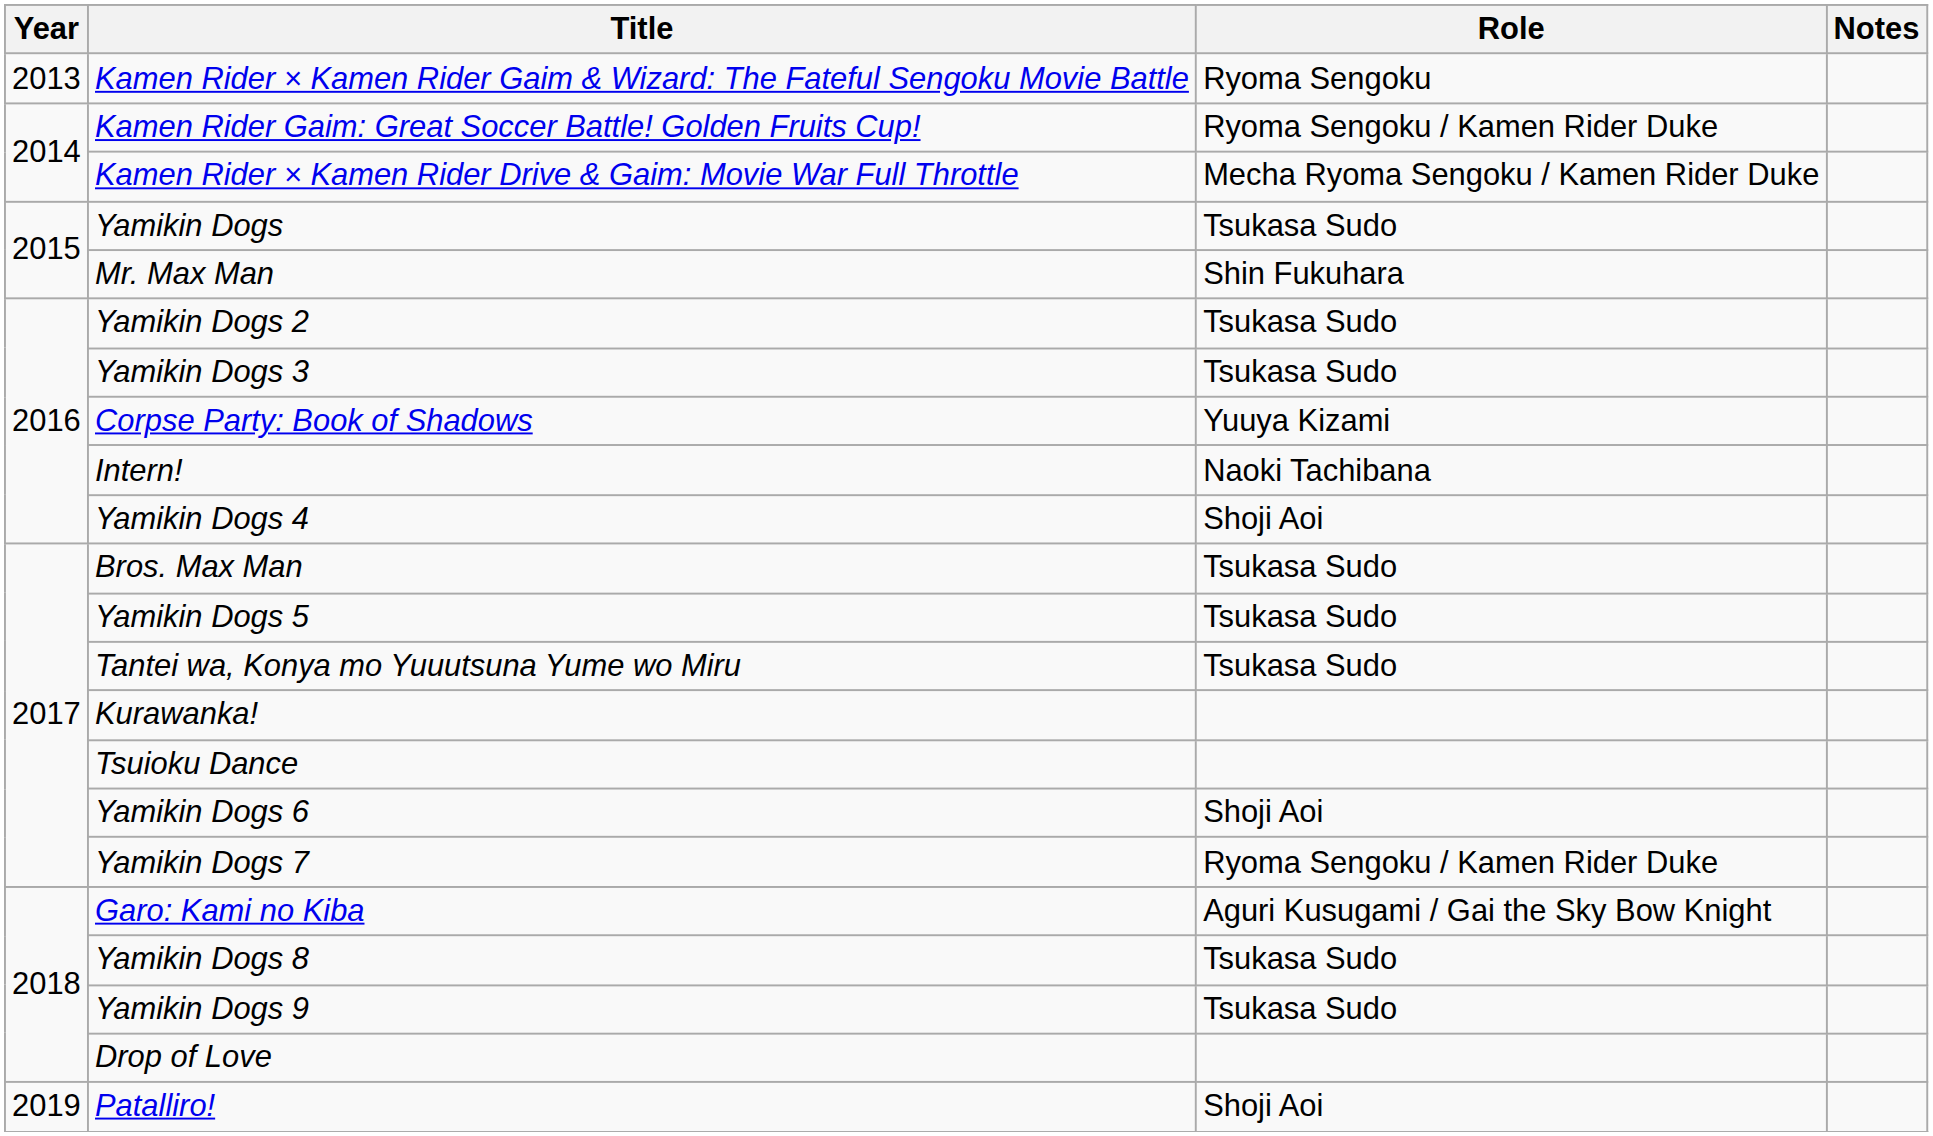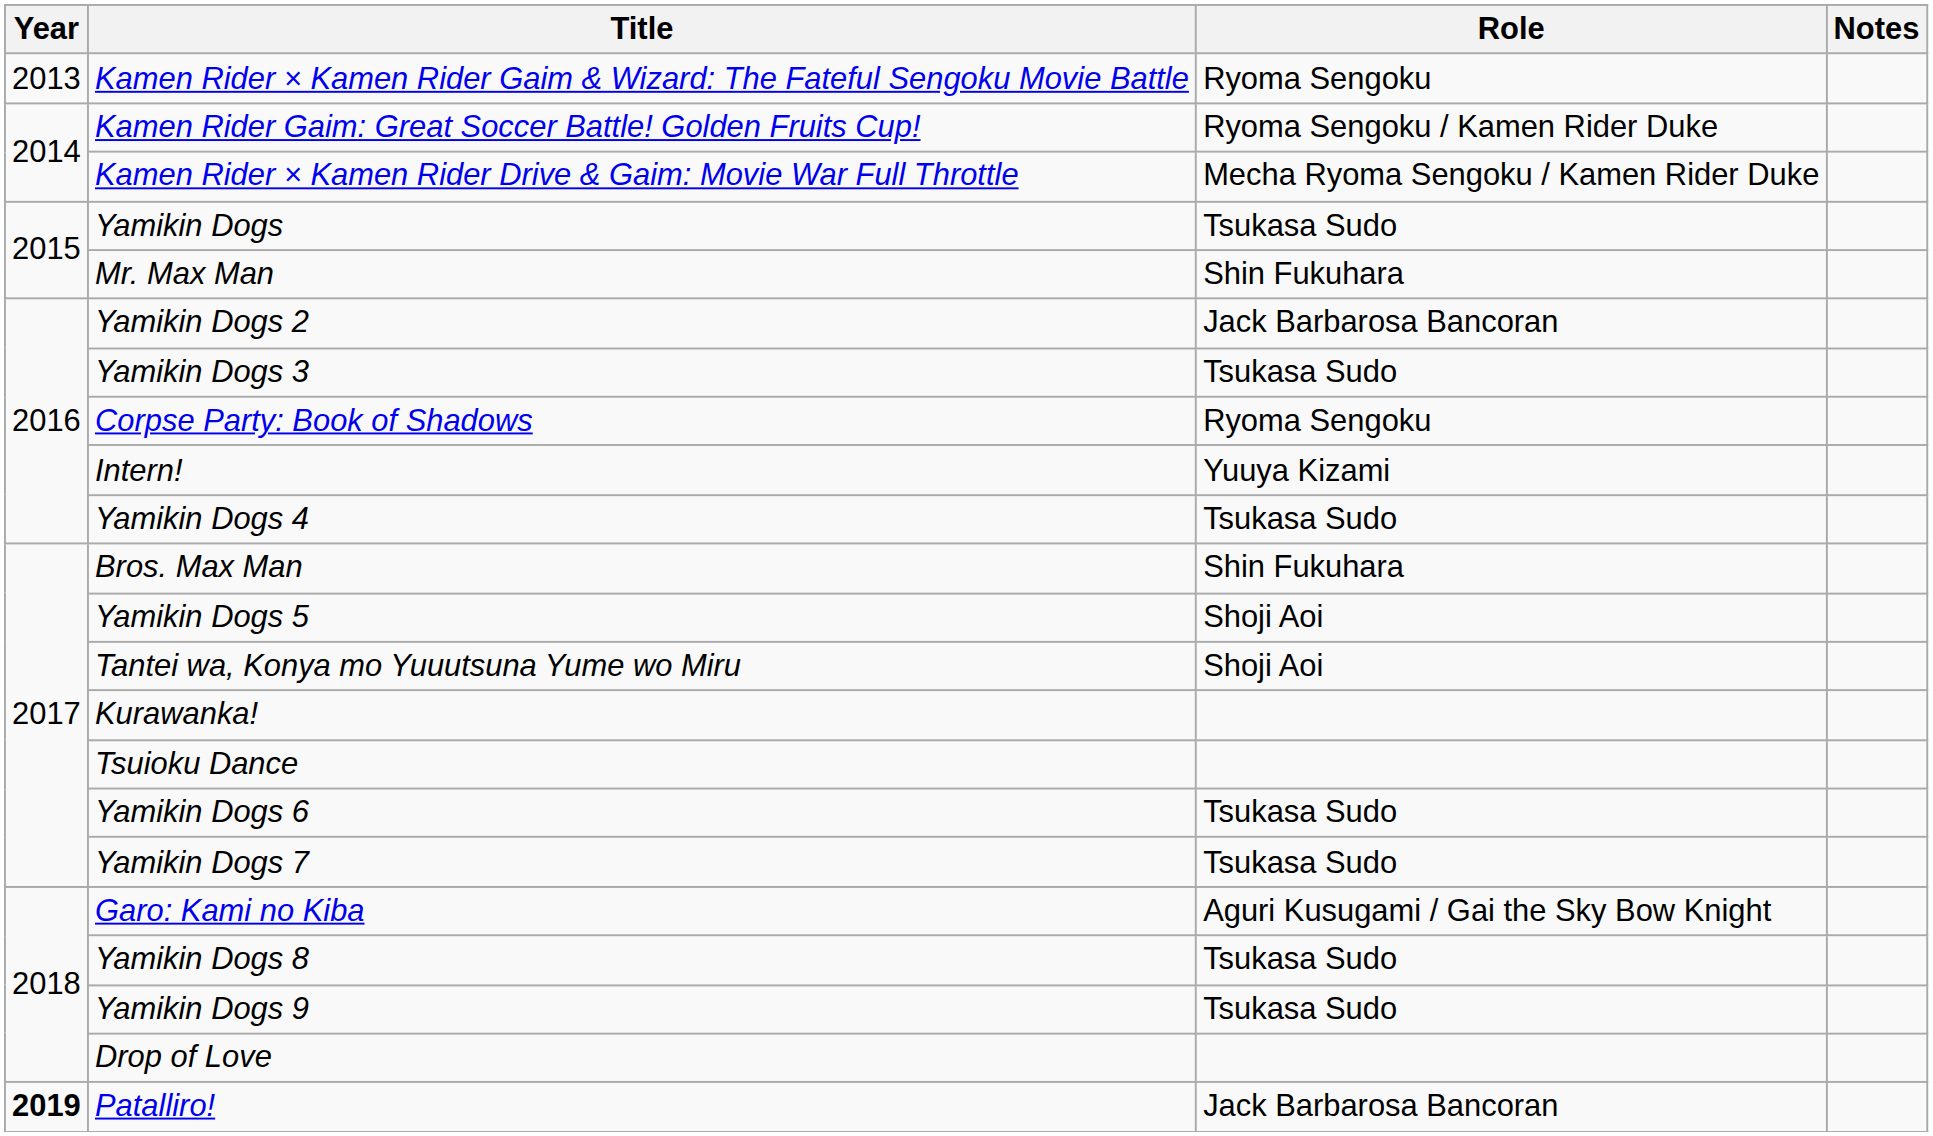Yamikin Dogs 2 | Role: Tsukasa Sudo -> Jack Barbarosa Bancoran
Corpse Party: Book of Shadows | Role: Yuuya Kizami -> Ryoma Sengoku
Intern! | Role: Naoki Tachibana -> Yuuya Kizami
Yamikin Dogs 4 | Role: Shoji Aoi -> Tsukasa Sudo
Bros. Max Man | Role: Tsukasa Sudo -> Shin Fukuhara
Yamikin Dogs 5 | Role: Tsukasa Sudo -> Shoji Aoi
Tantei wa, Konya mo Yuuutsuna Yume wo Miru | Role: Tsukasa Sudo -> Shoji Aoi
Yamikin Dogs 6 | Role: Shoji Aoi -> Tsukasa Sudo
Yamikin Dogs 7 | Role: Ryoma Sengoku / Kamen Rider Duke -> Tsukasa Sudo
Patalliro! | Year: normal -> bold
Patalliro! | Role: Shoji Aoi -> Jack Barbarosa Bancoran
